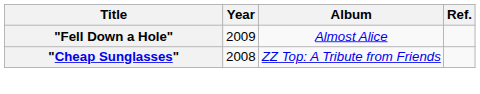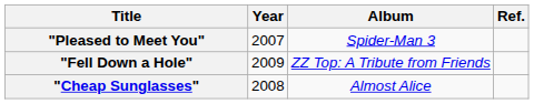+ row: "Pleased to Meet You" | 2007 | Spider-Man 3
"Fell Down a Hole" | Album: Almost Alice -> ZZ Top: A Tribute from Friends
"Cheap Sunglasses" | Album: ZZ Top: A Tribute from Friends -> Almost Alice
